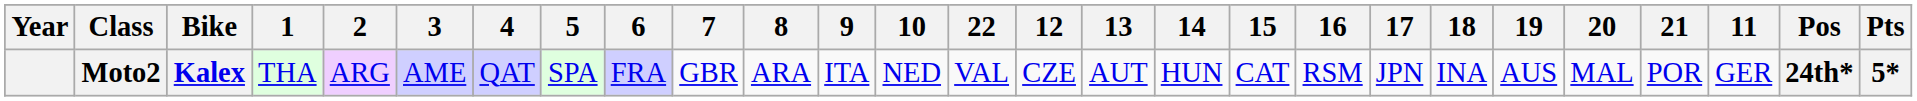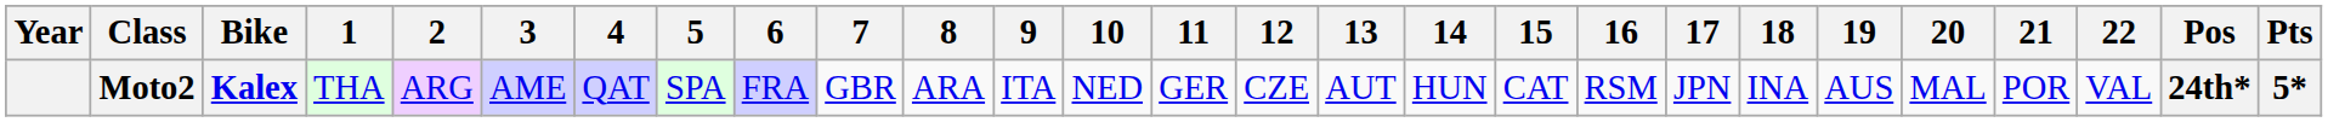columns swapped: 11 <-> 22
